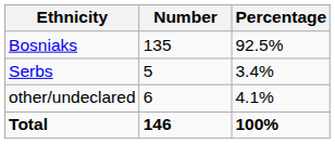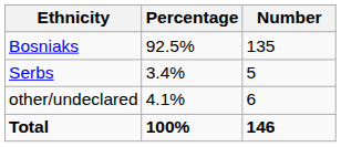columns swapped: Number <-> Percentage
